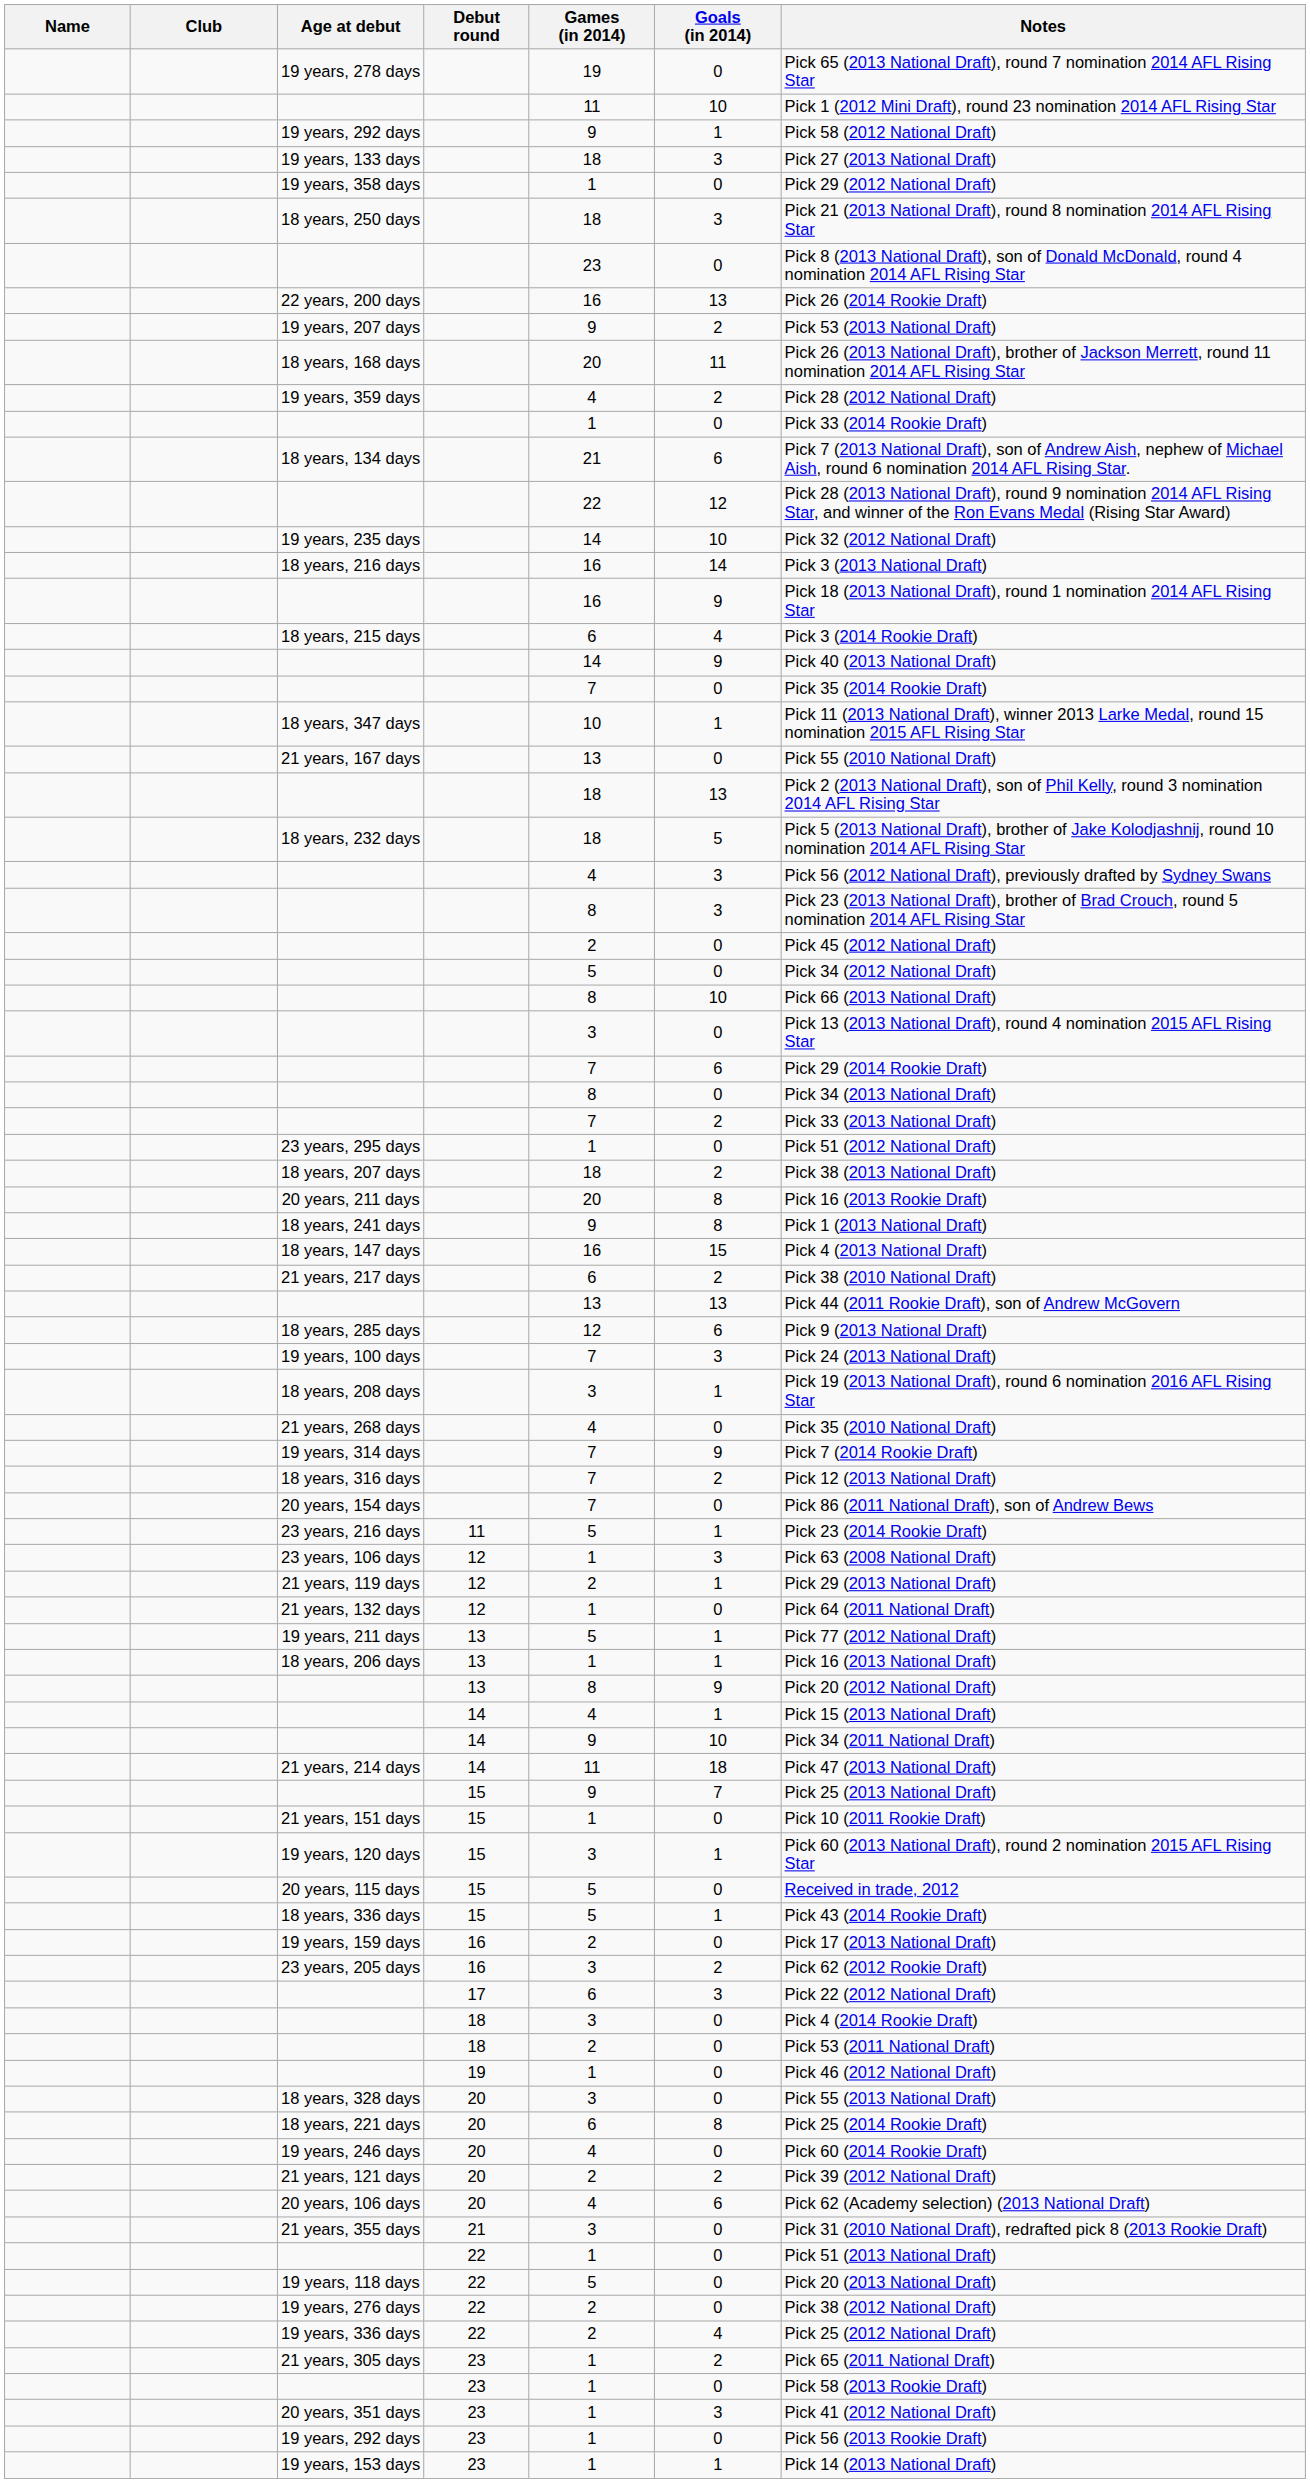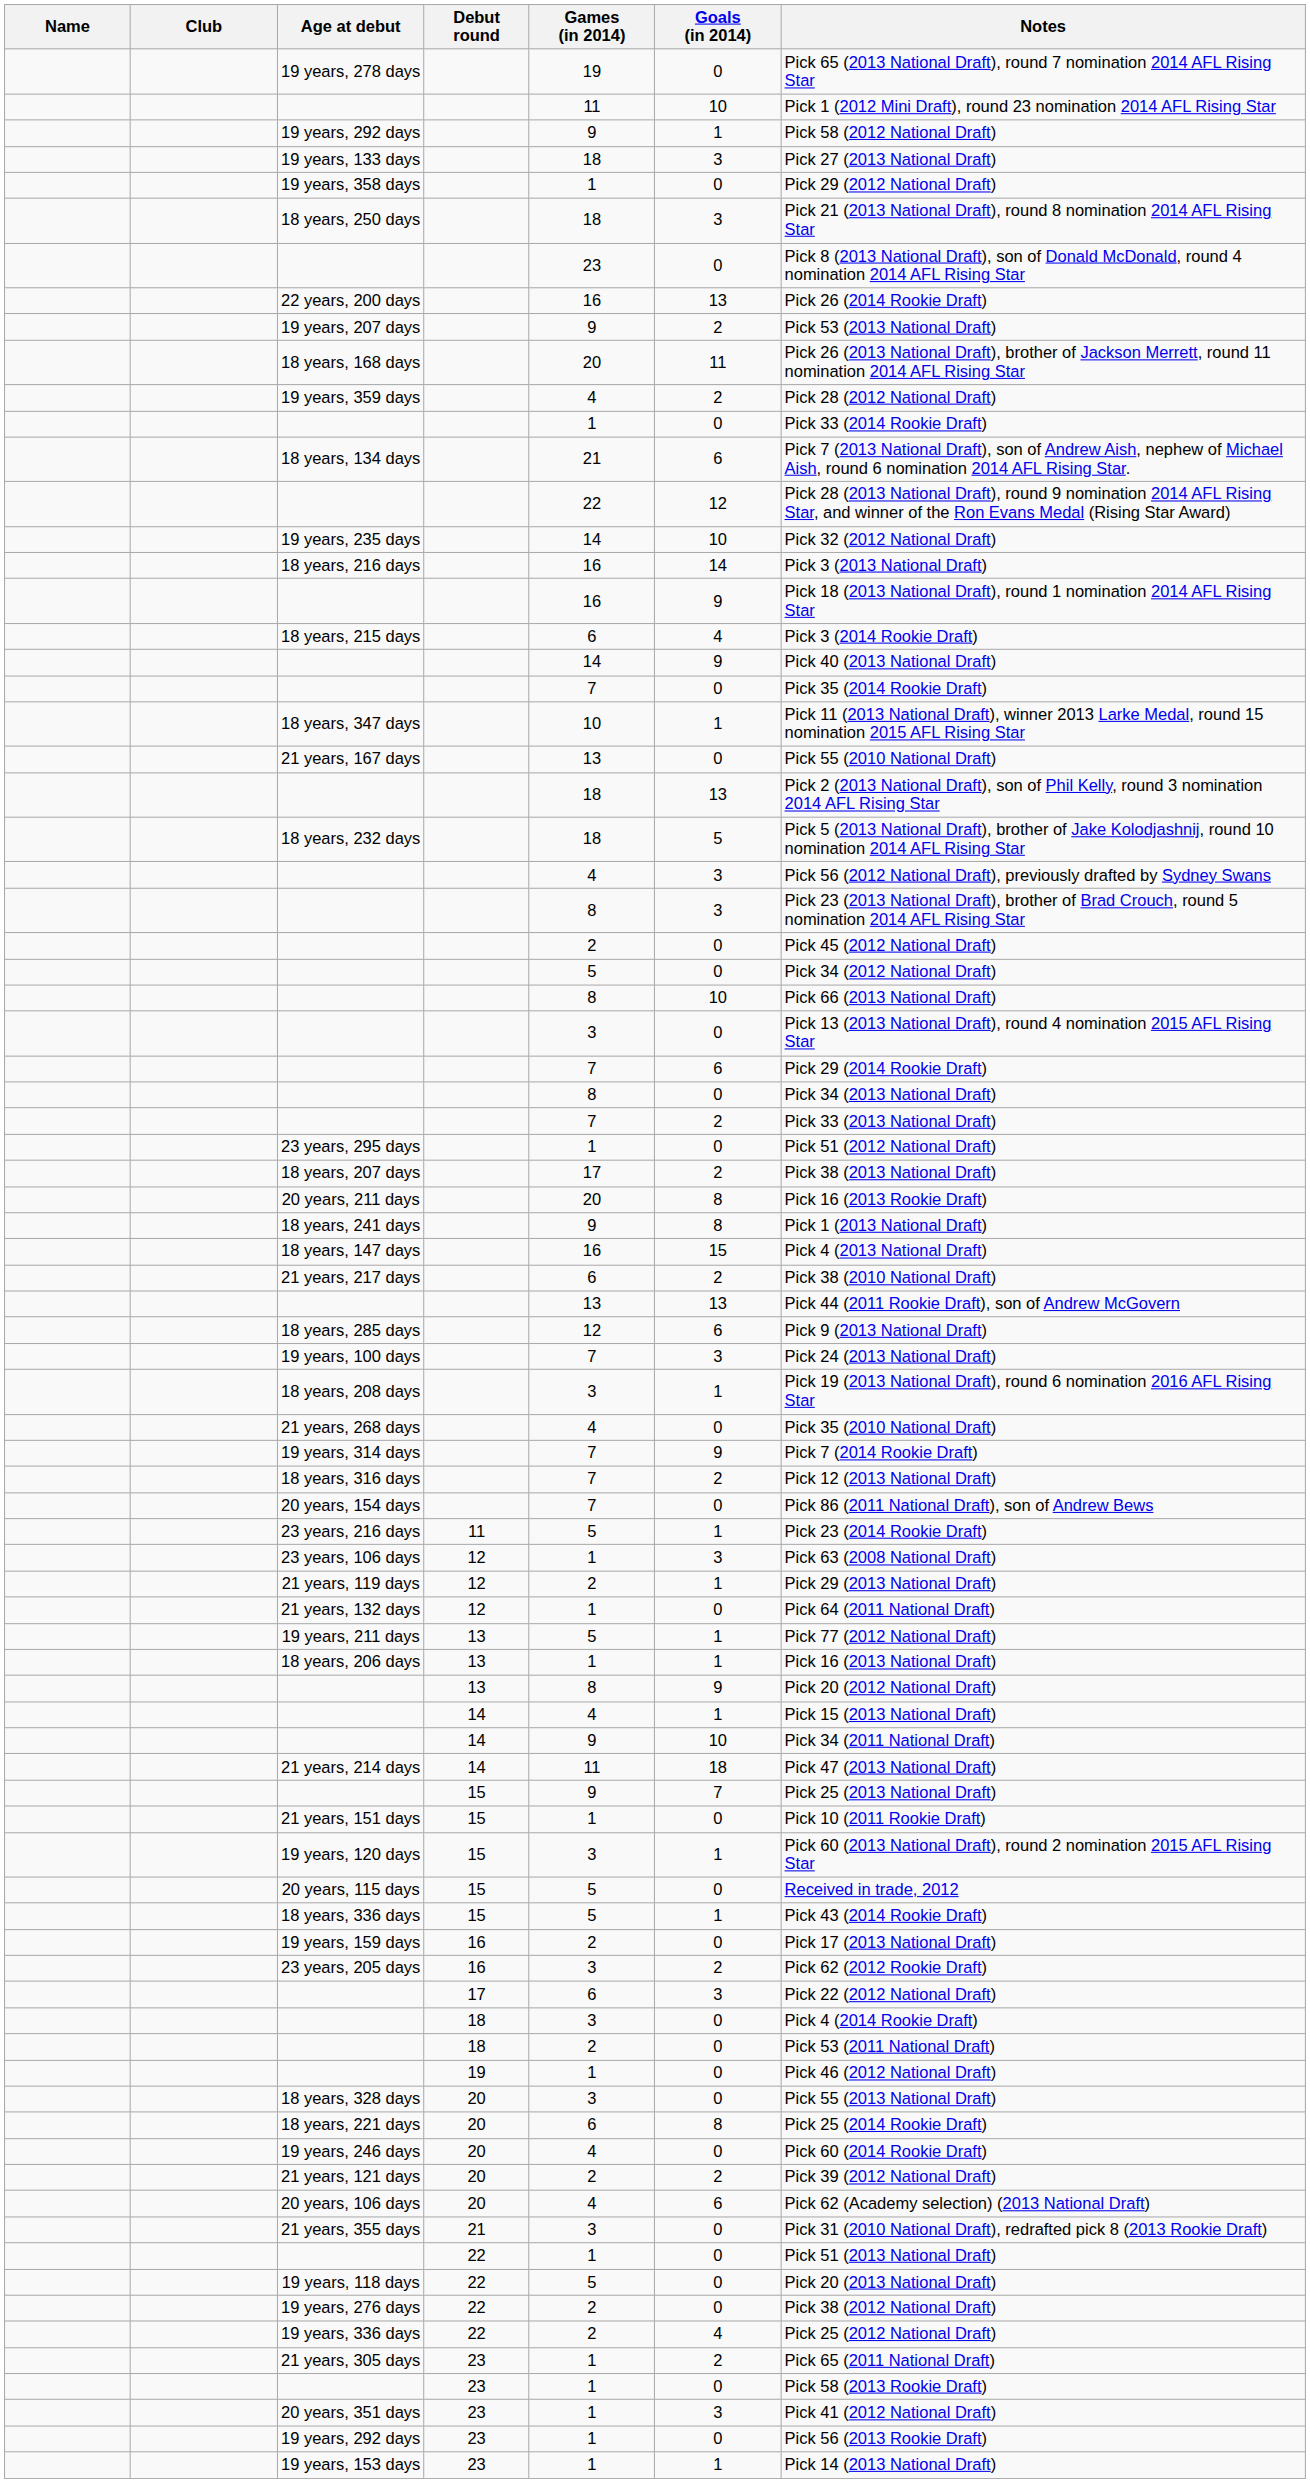18 years, 207 days | Games (in 2014): 18 -> 17
